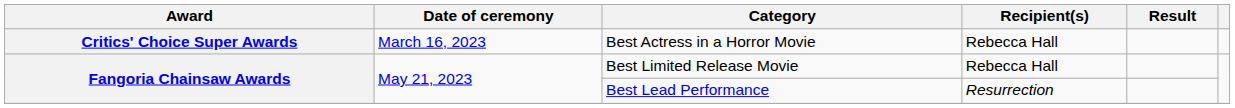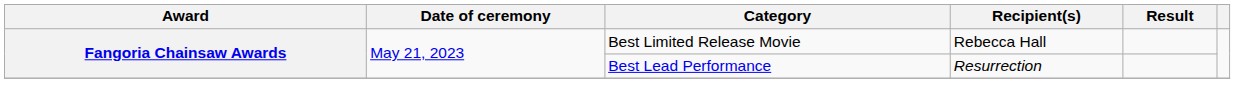- row: Critics' Choice Super Awards | March 16, 2023 | Best Actress in a Horror Movie | Rebecca Hall
